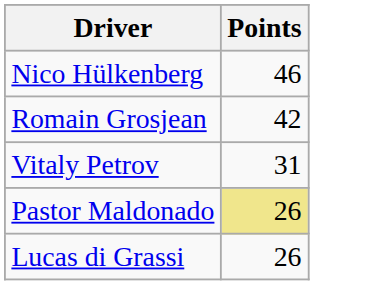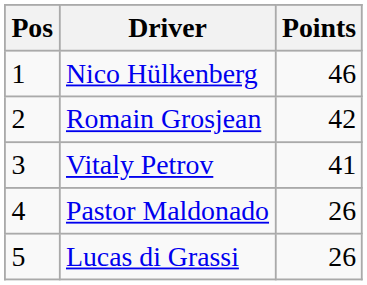+ column: Pos | 1 | 2 | 3 | 4 | 5
Vitaly Petrov | Points: 31 -> 41
Pastor Maldonado | Points: khaki background -> no background
